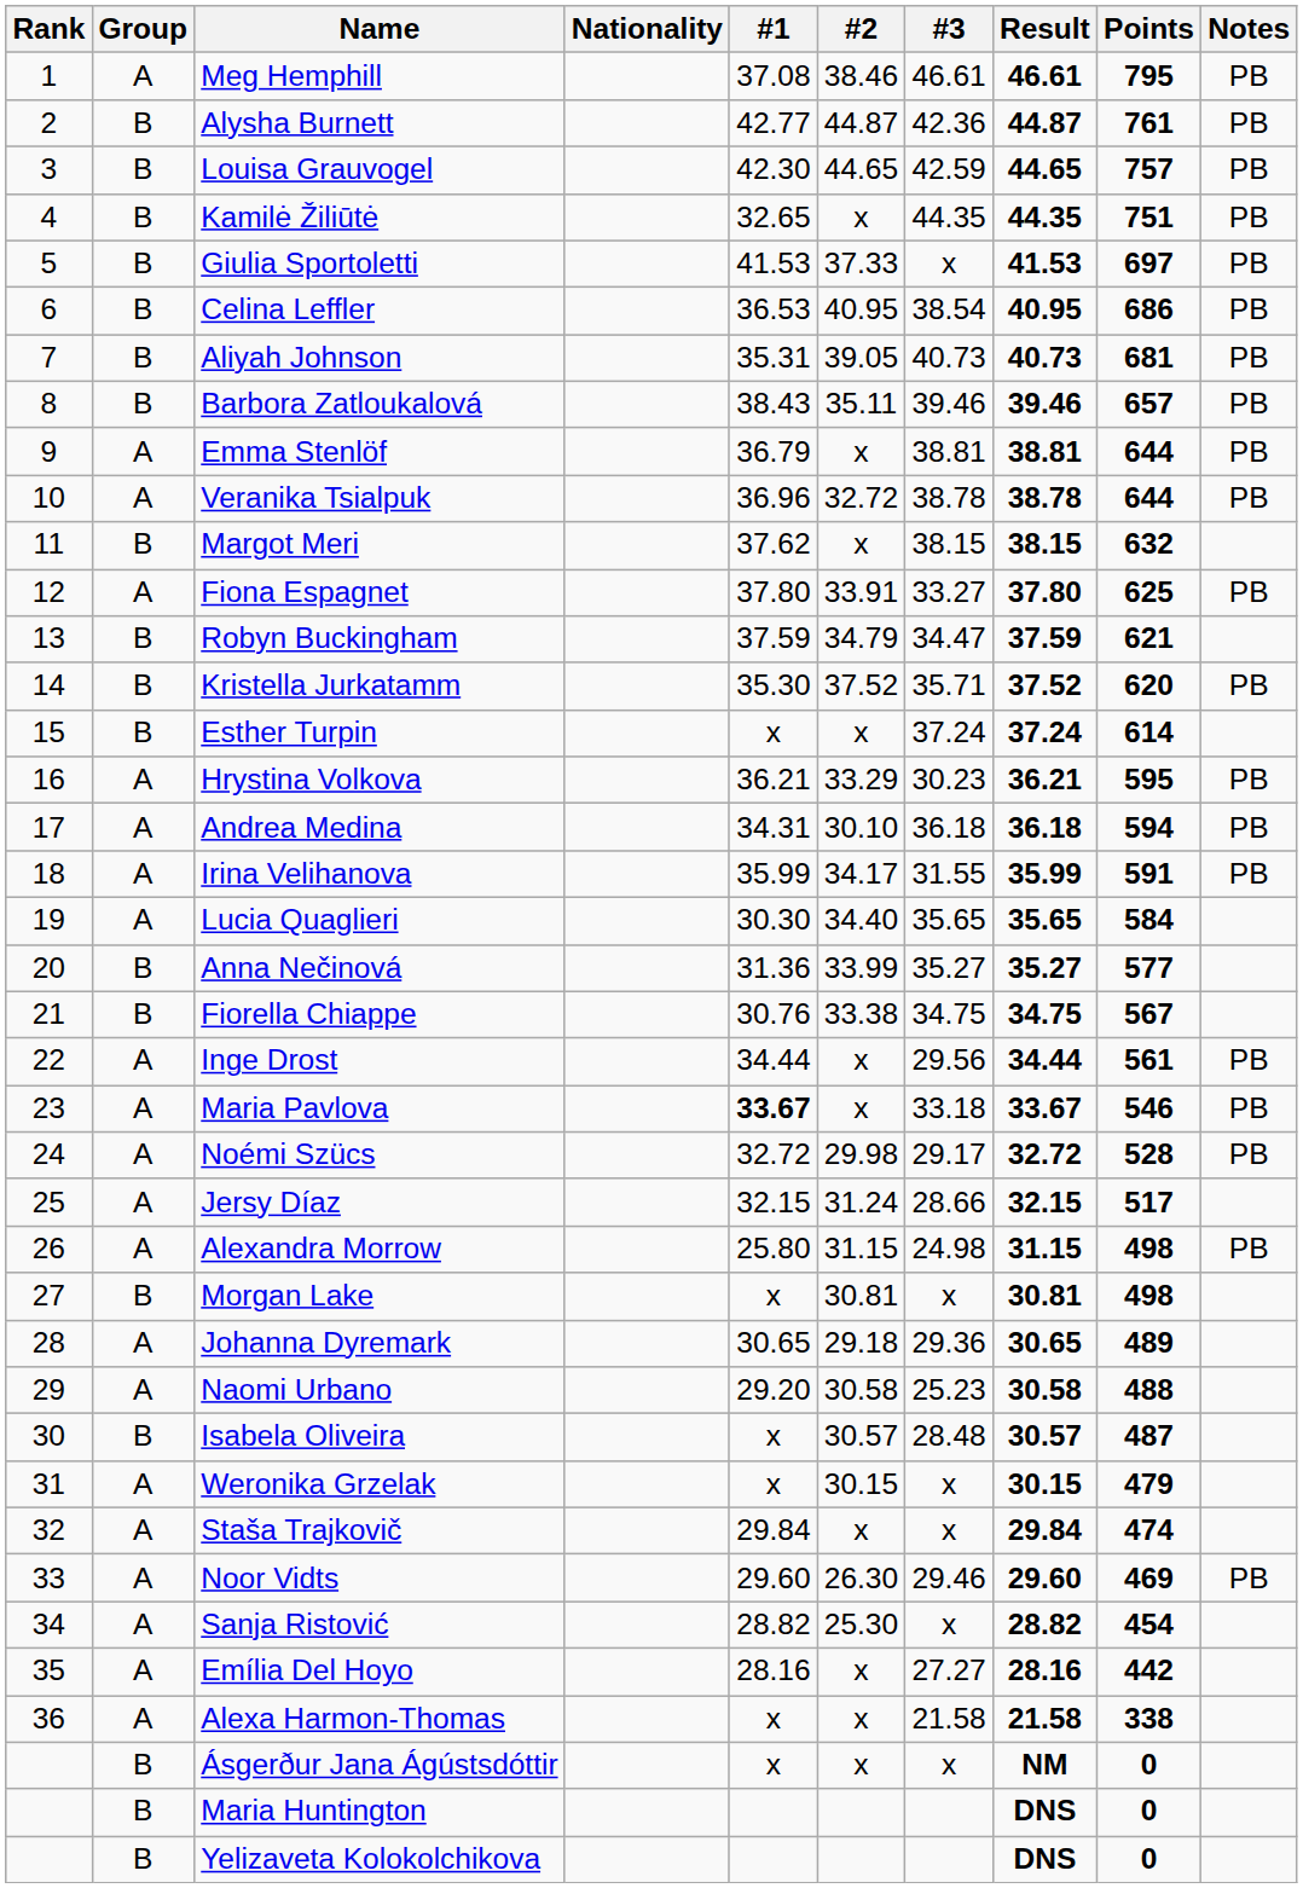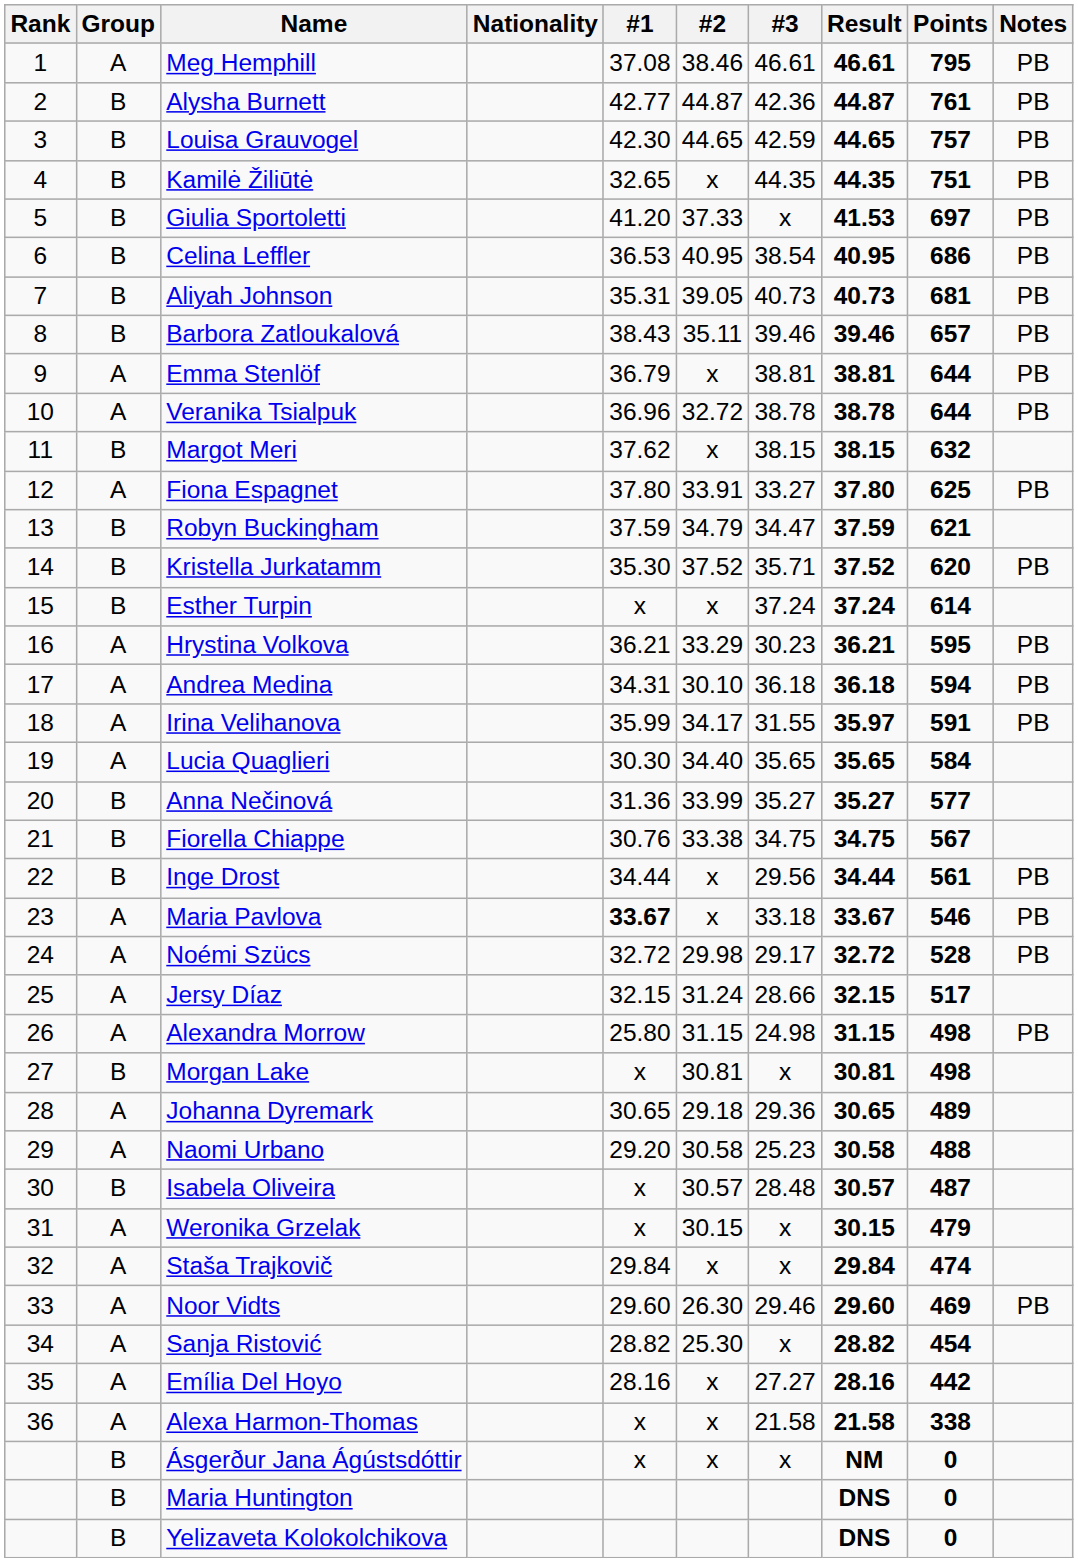Giulia Sportoletti | #1: 41.53 -> 41.20
Irina Velihanova | Result: 35.99 -> 35.97
Inge Drost | Group: A -> B
